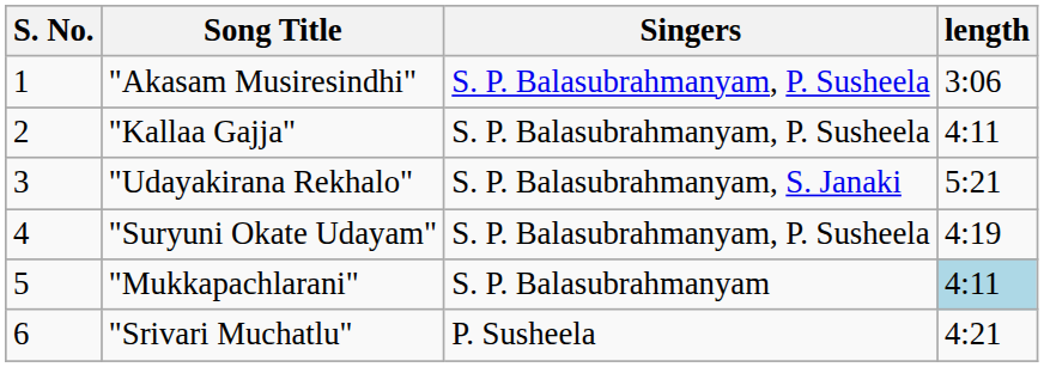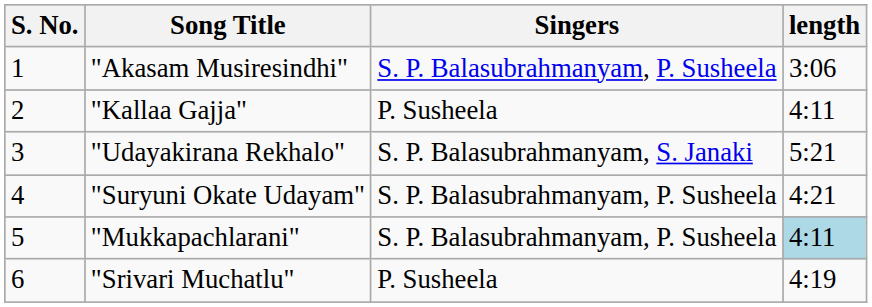"Kallaa Gajja" | Singers: S. P. Balasubrahmanyam, P. Susheela -> P. Susheela
"Suryuni Okate Udayam" | length: 4:19 -> 4:21
"Mukkapachlarani" | Singers: S. P. Balasubrahmanyam -> S. P. Balasubrahmanyam, P. Susheela
"Srivari Muchatlu" | length: 4:21 -> 4:19
